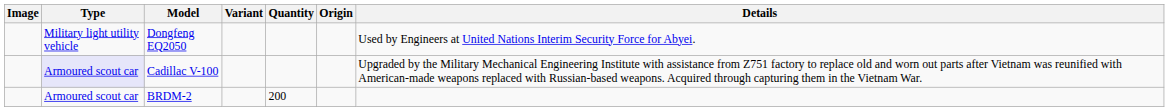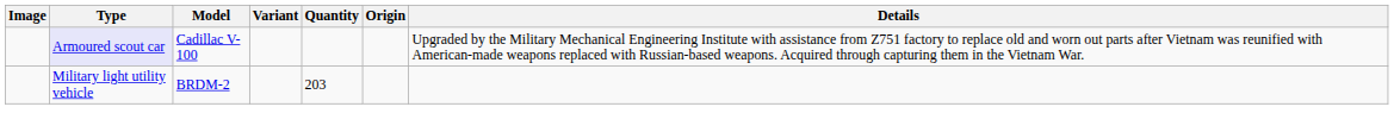- row: Military light utility vehicle | Dongfeng EQ2050 | Used by Engineers at United Nations Interim Security Force for Abyei.
BRDM-2 | Type: Armoured scout car -> Military light utility vehicle
BRDM-2 | Quantity: 200 -> 203
